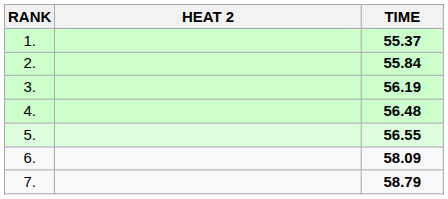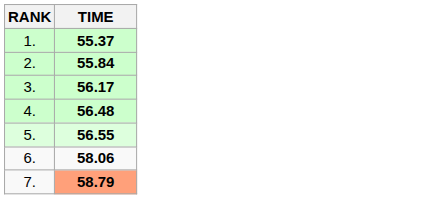- column: HEAT 2
3. | TIME: 56.19 -> 56.17
6. | TIME: 58.09 -> 58.06
7. | TIME: no background -> lightsalmon background
